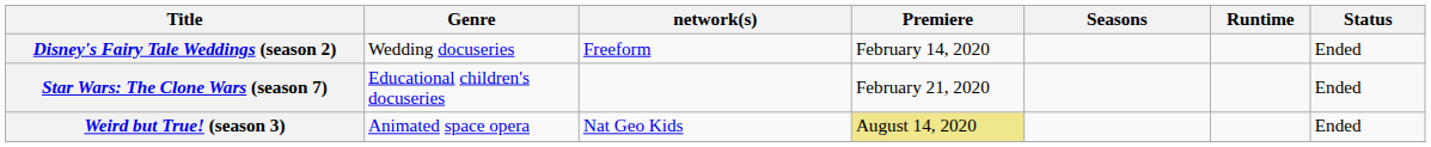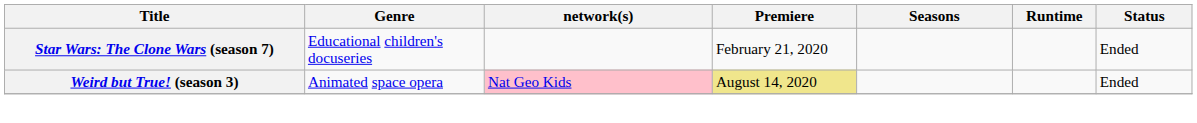- row: Disney's Fairy Tale Weddings (season 2) | Wedding docuseries | Freeform | February 14, 2020 | Ended
Weird but True! (season 3) | network(s): no background -> pink background
